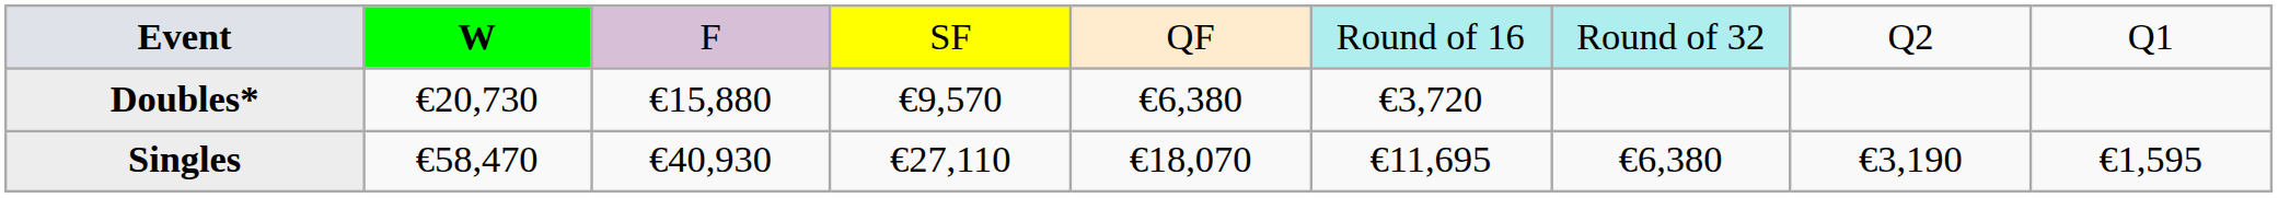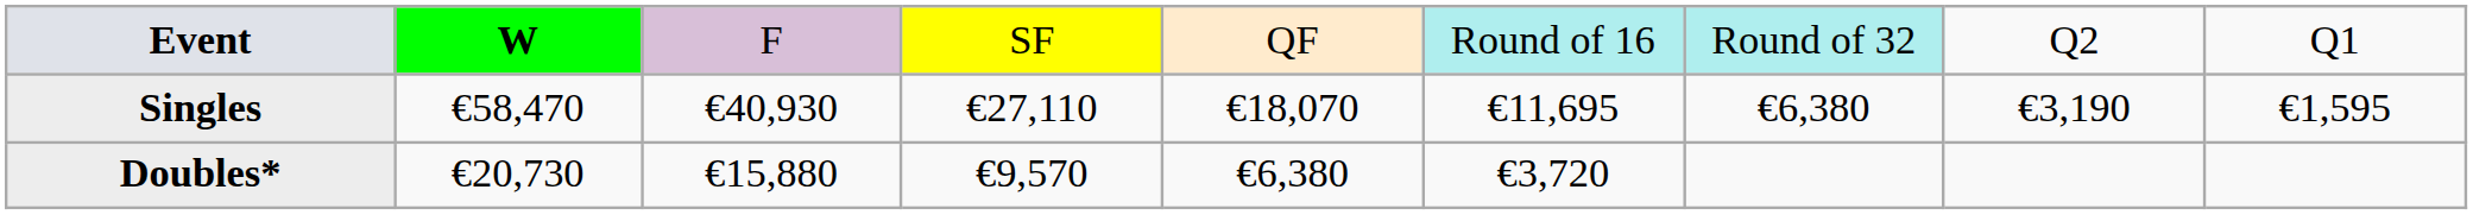rows swapped: Singles <-> Doubles*
